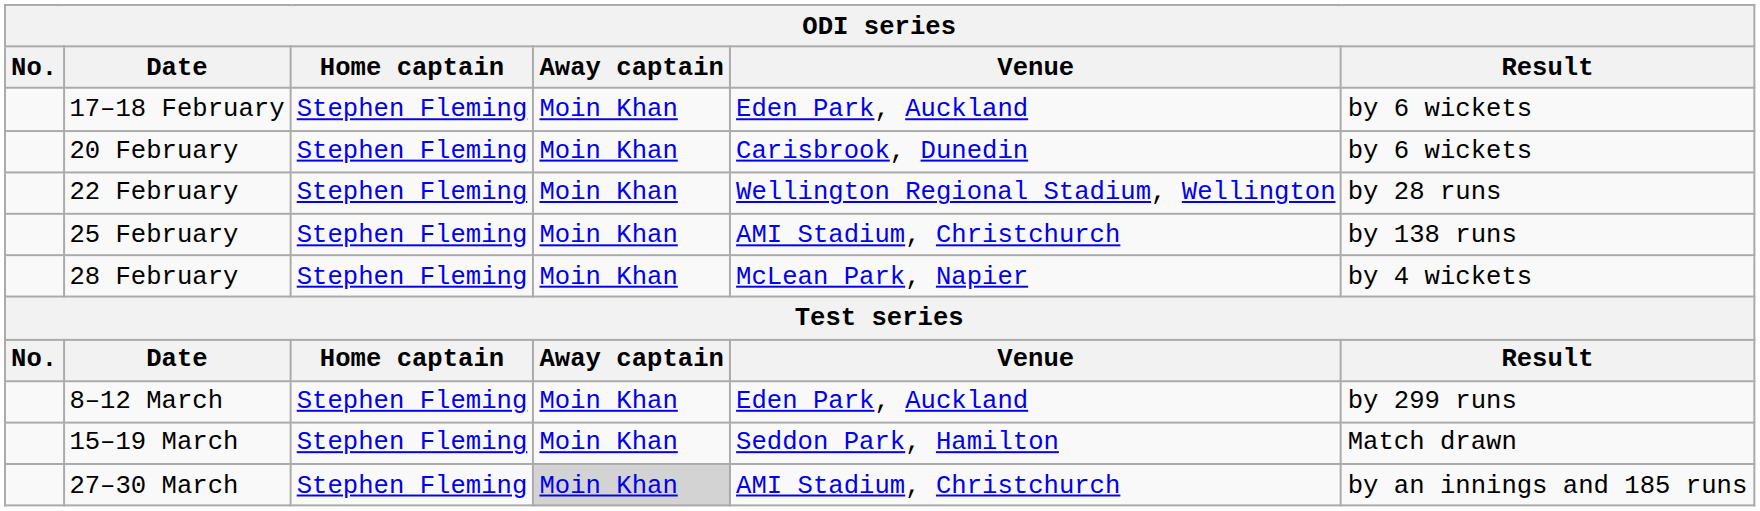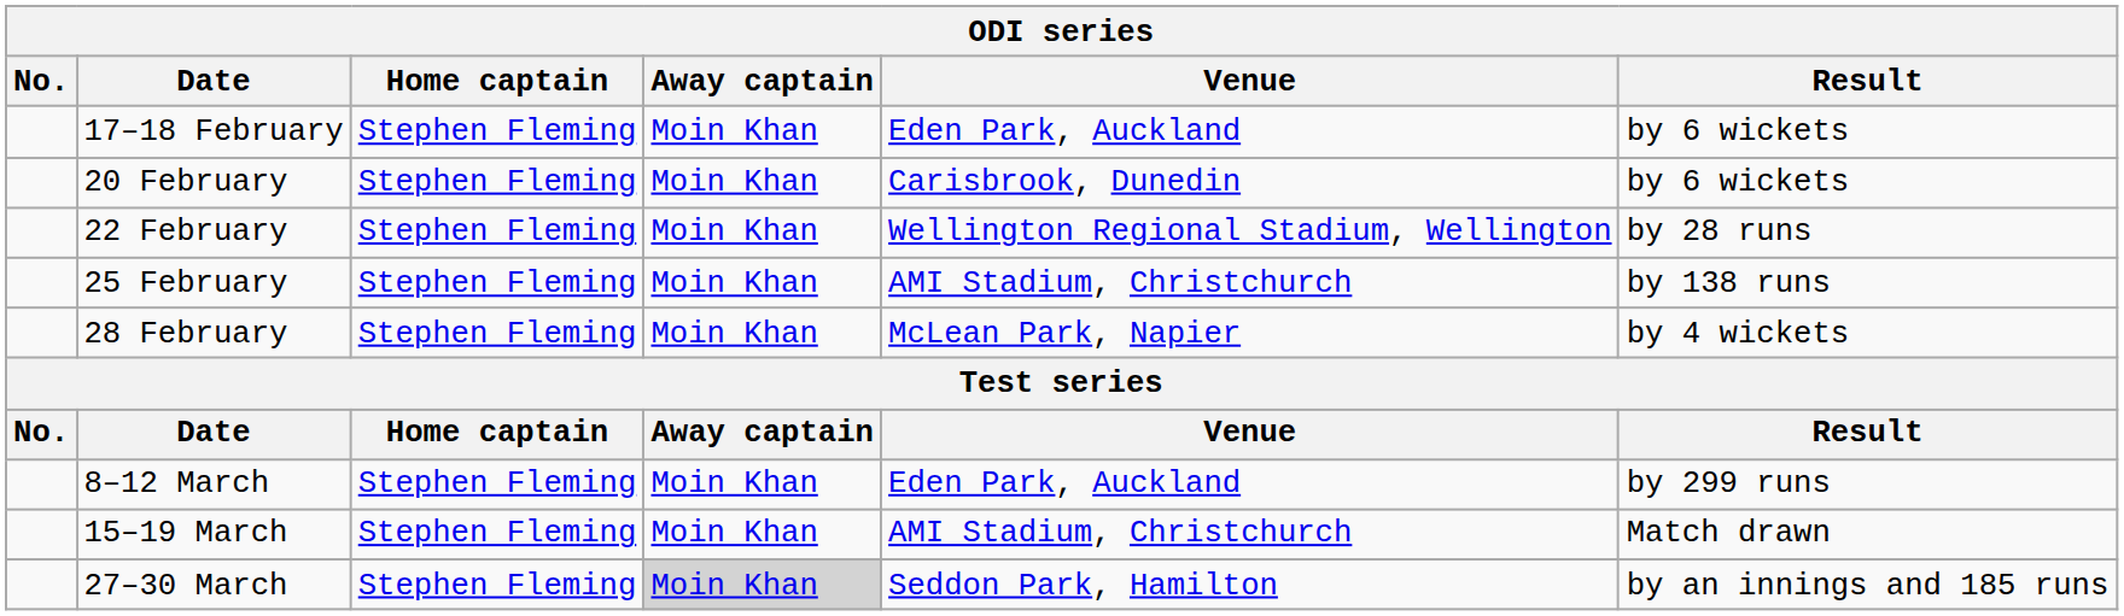15–19 March | Venue: Seddon Park, Hamilton -> AMI Stadium, Christchurch
27–30 March | Venue: AMI Stadium, Christchurch -> Seddon Park, Hamilton
